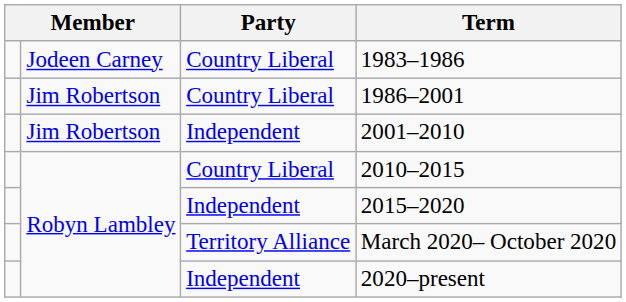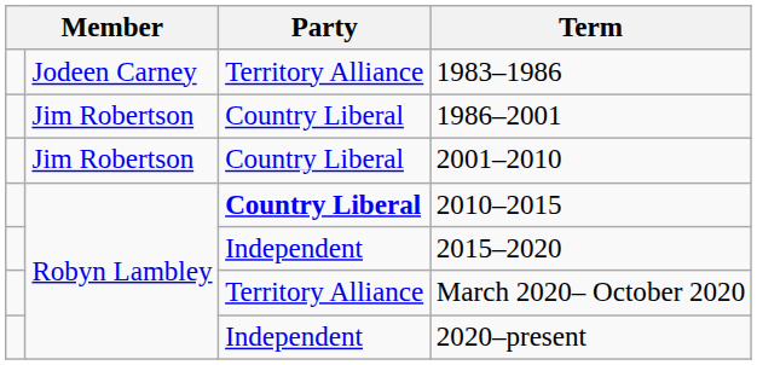1983–1986 | Party: Country Liberal -> Territory Alliance
2001–2010 | Party: Independent -> Country Liberal
2010–2015 | Party: normal -> bold
